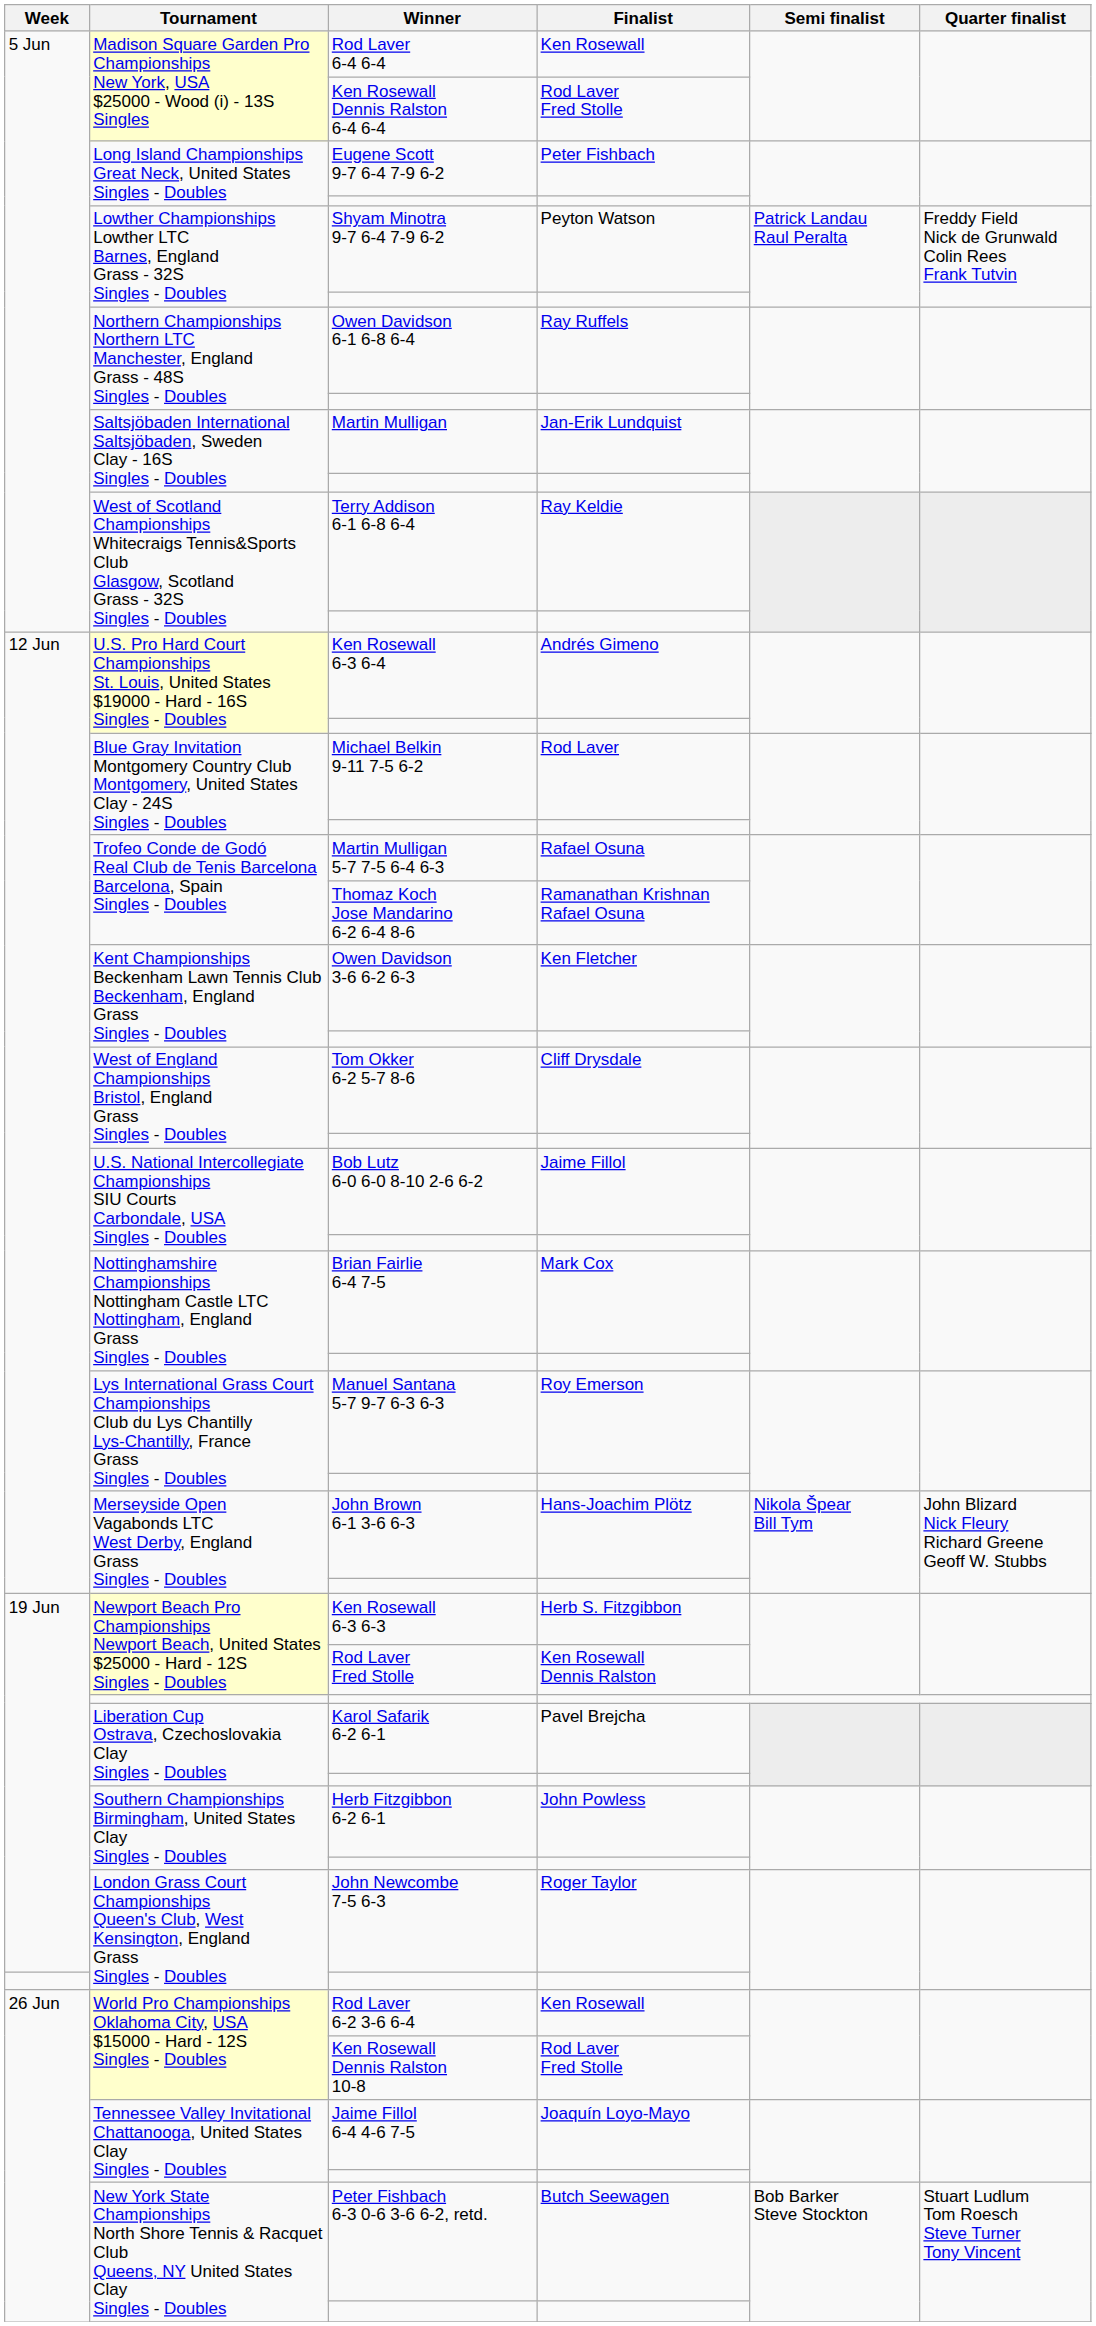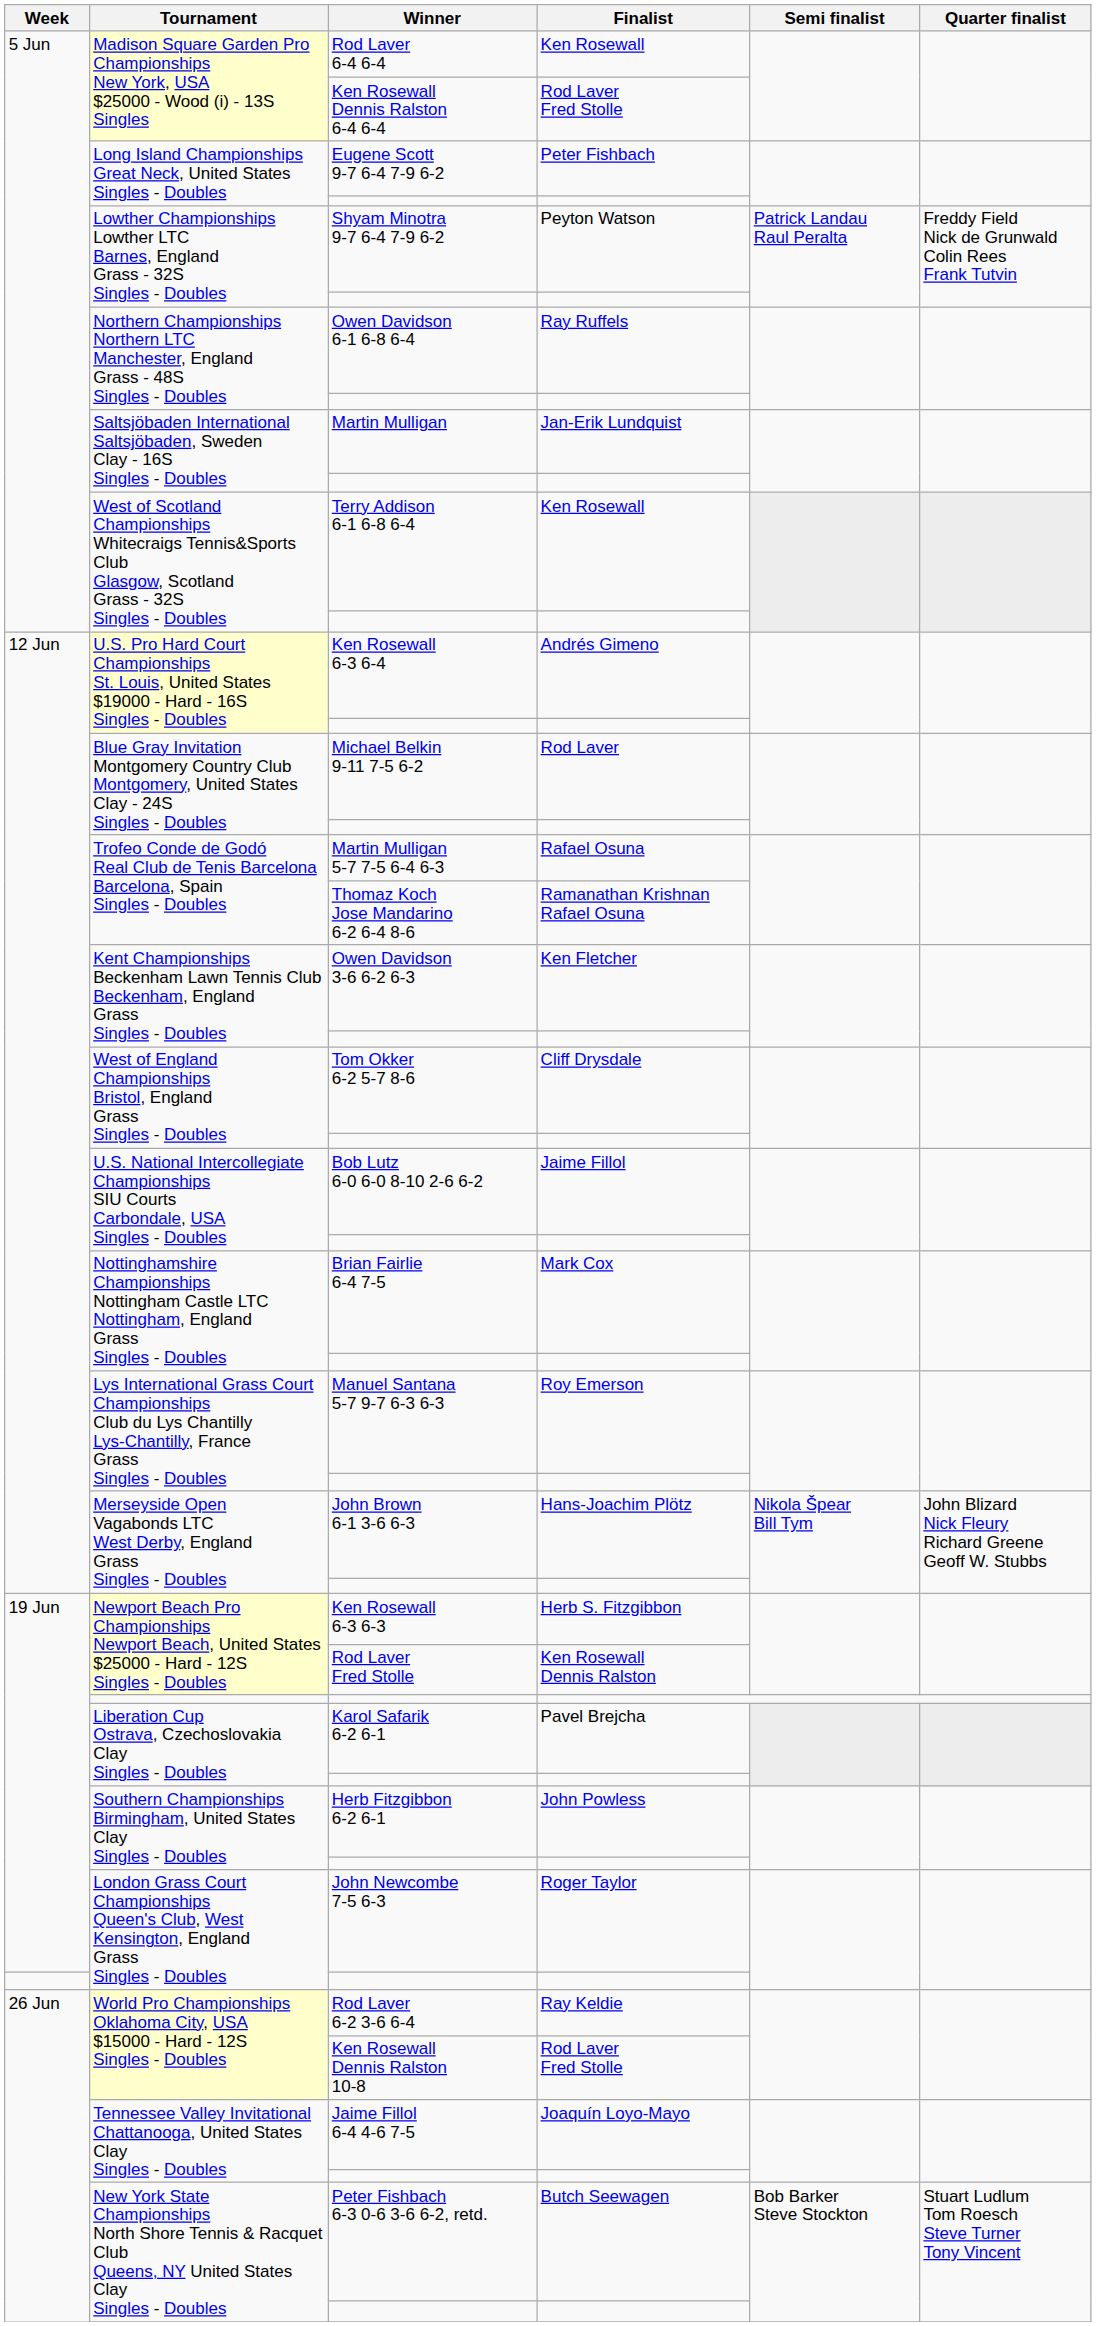Terry Addison 6-1 6-8 6-4 | Finalist: Ray Keldie -> Ken Rosewall
Rod Laver 6-2 3-6 6-4 | Finalist: Ken Rosewall -> Ray Keldie
